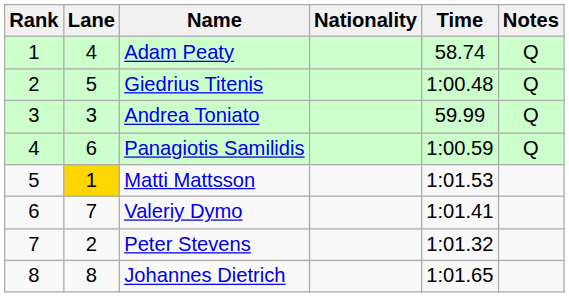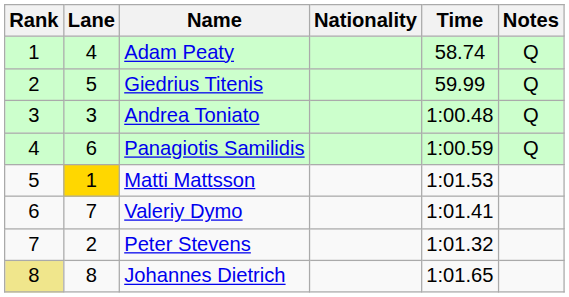Giedrius Titenis | Time: 1:00.48 -> 59.99
Andrea Toniato | Time: 59.99 -> 1:00.48
Johannes Dietrich | Rank: no background -> khaki background
